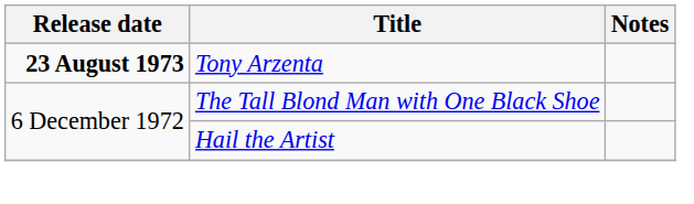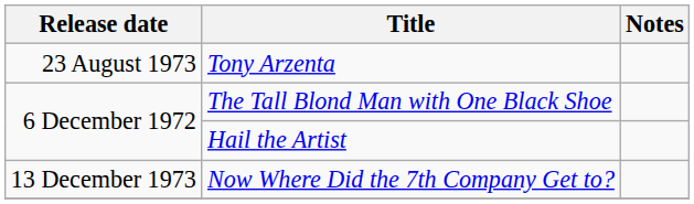Tony Arzenta | Release date: bold -> normal
+ row: 13 December 1973 | Now Where Did the 7th Company Get to?
